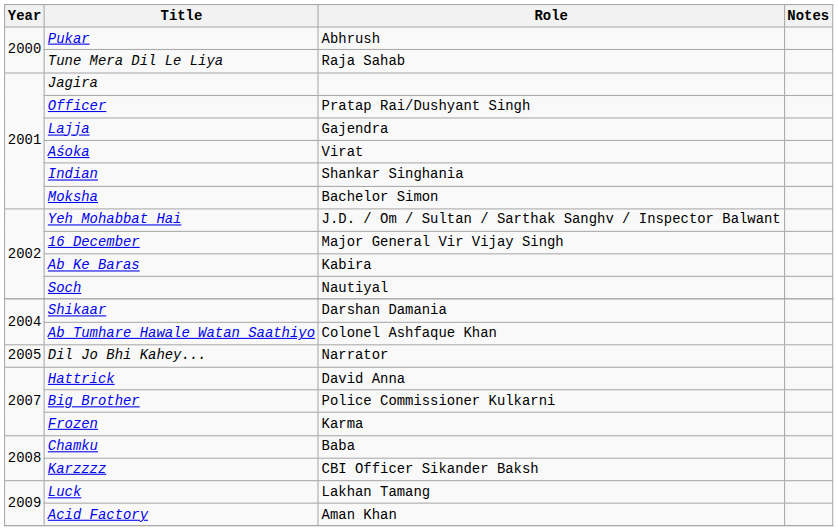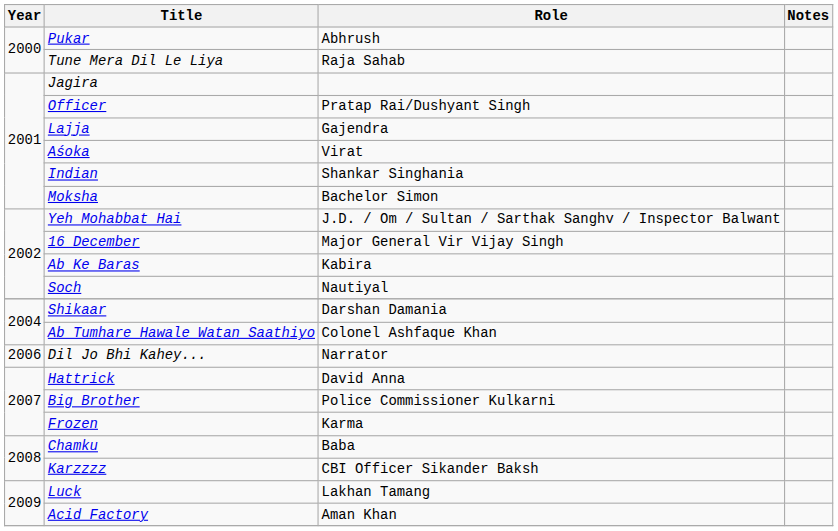Dil Jo Bhi Kahey... | Year: 2005 -> 2006
